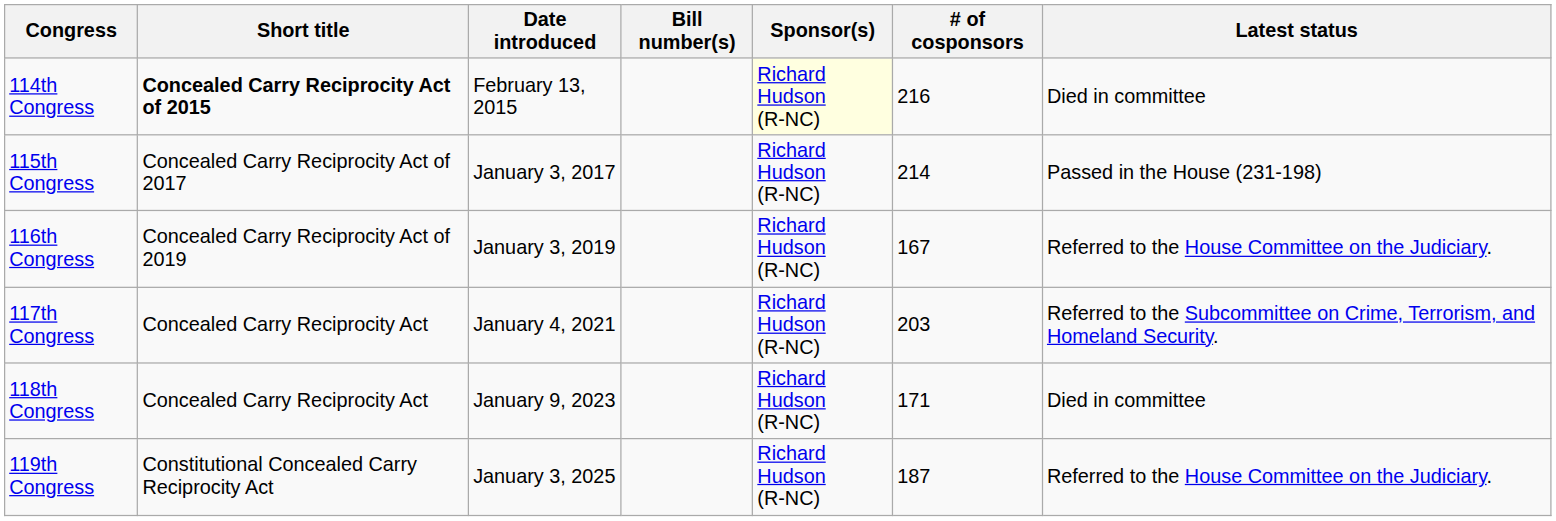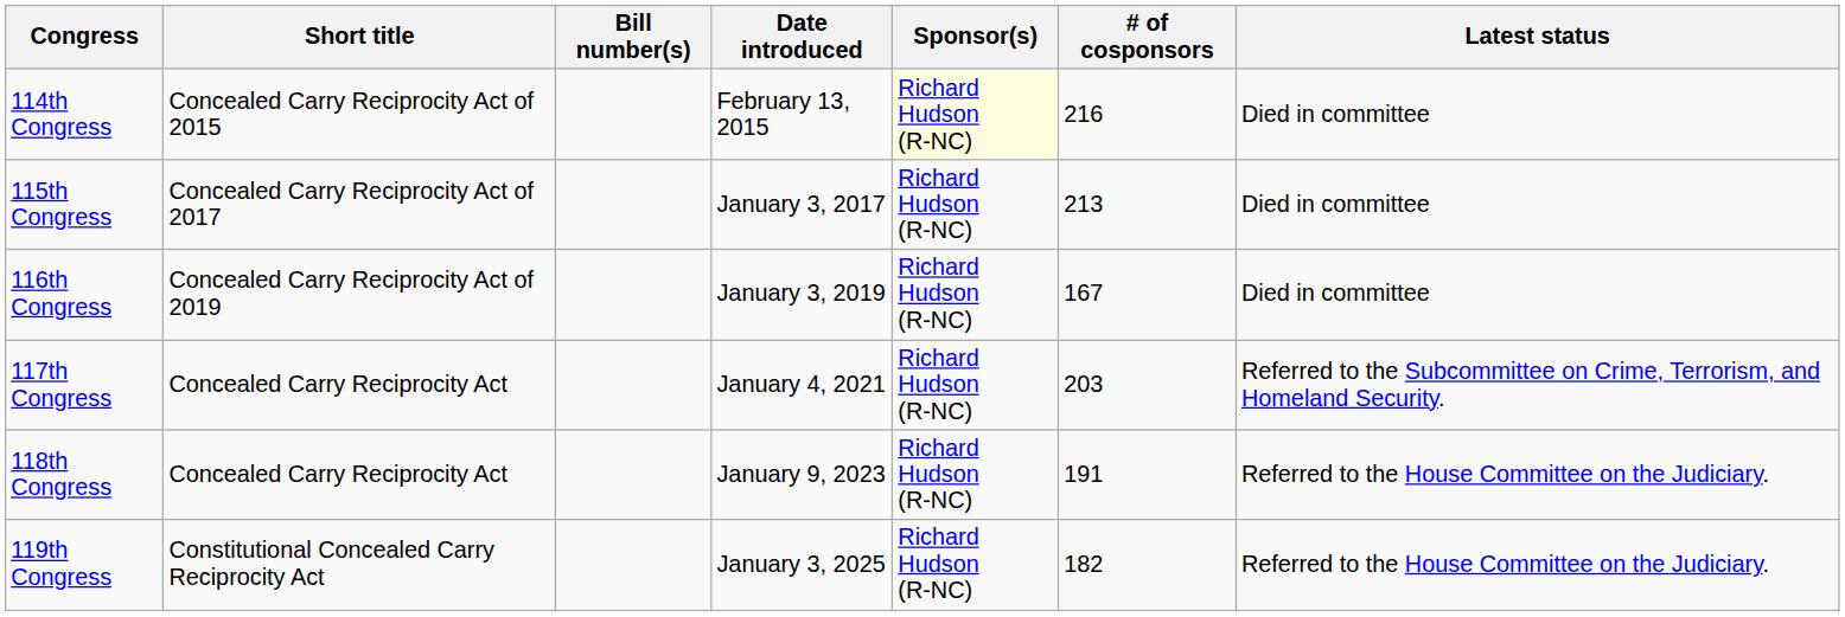columns swapped: Bill number(s) <-> Date introduced
114th Congress | Short title: bold -> normal
115th Congress | # of cosponsors: 214 -> 213
115th Congress | Latest status: Passed in the House (231-198) -> Died in committee
116th Congress | Latest status: Referred to the House Committee on the Judiciary. -> Died in committee
118th Congress | # of cosponsors: 171 -> 191
118th Congress | Latest status: Died in committee -> Referred to the House Committee on the Judiciary.
119th Congress | # of cosponsors: 187 -> 182
